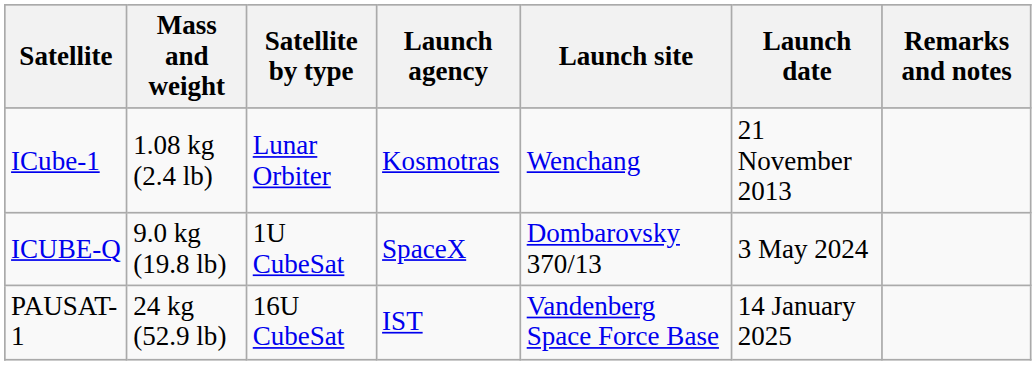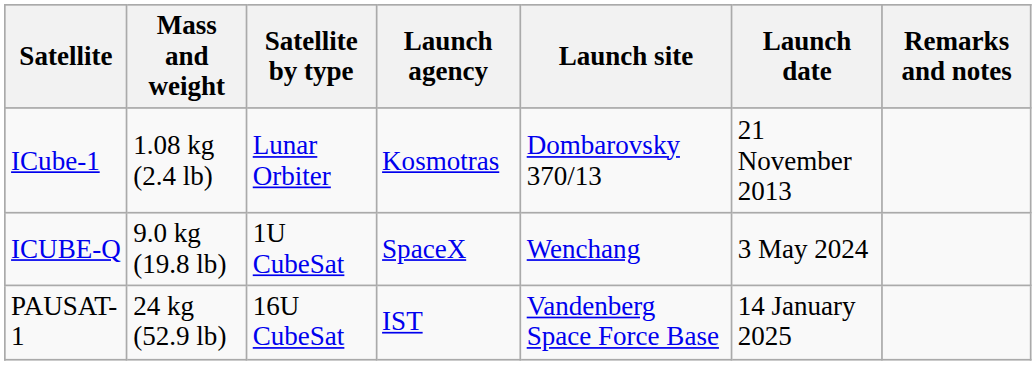ICube-1 | Launch site: Wenchang -> Dombarovsky 370/13
ICUBE-Q | Launch site: Dombarovsky 370/13 -> Wenchang
